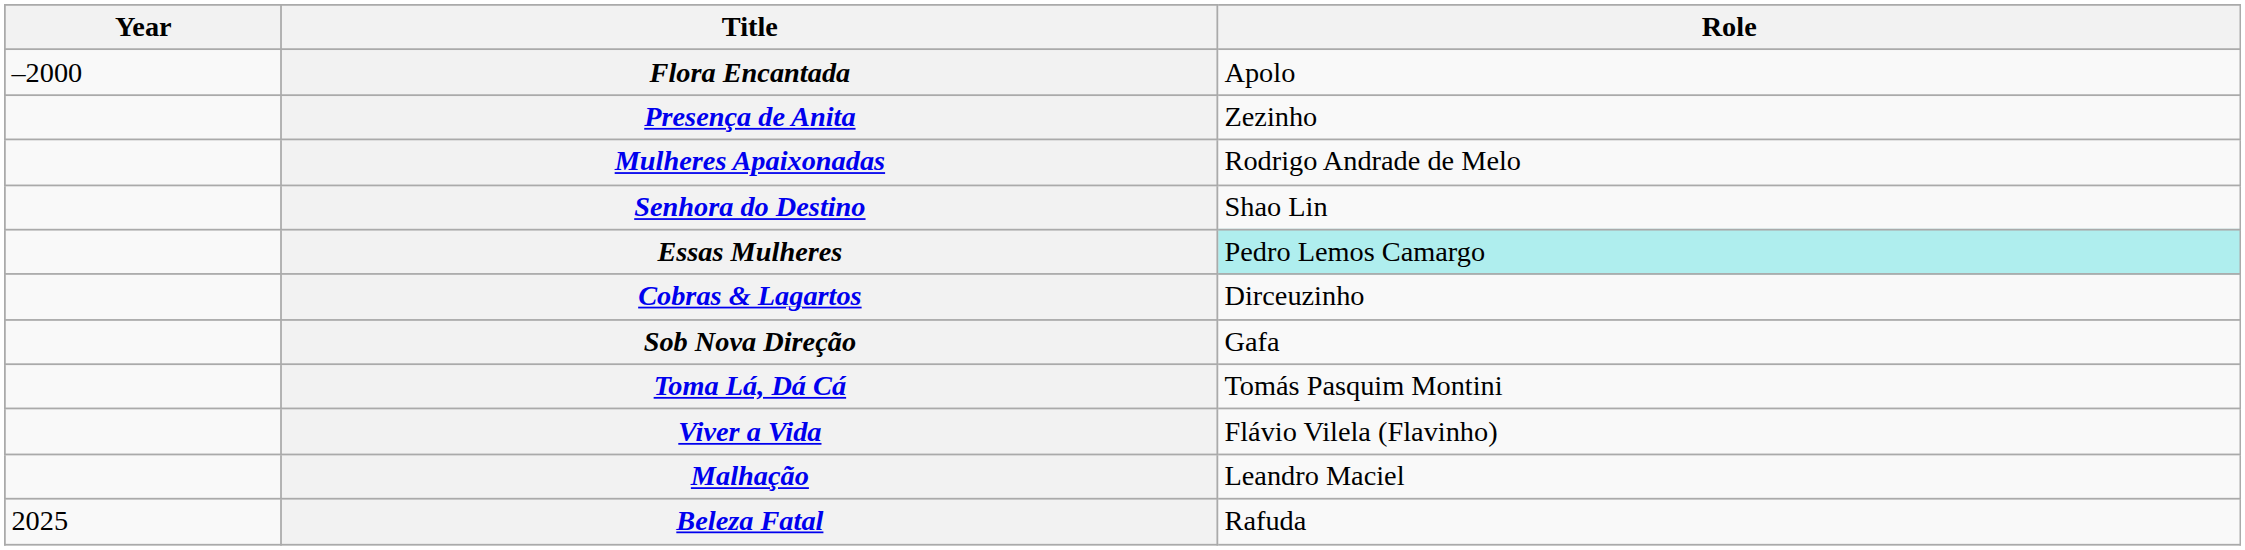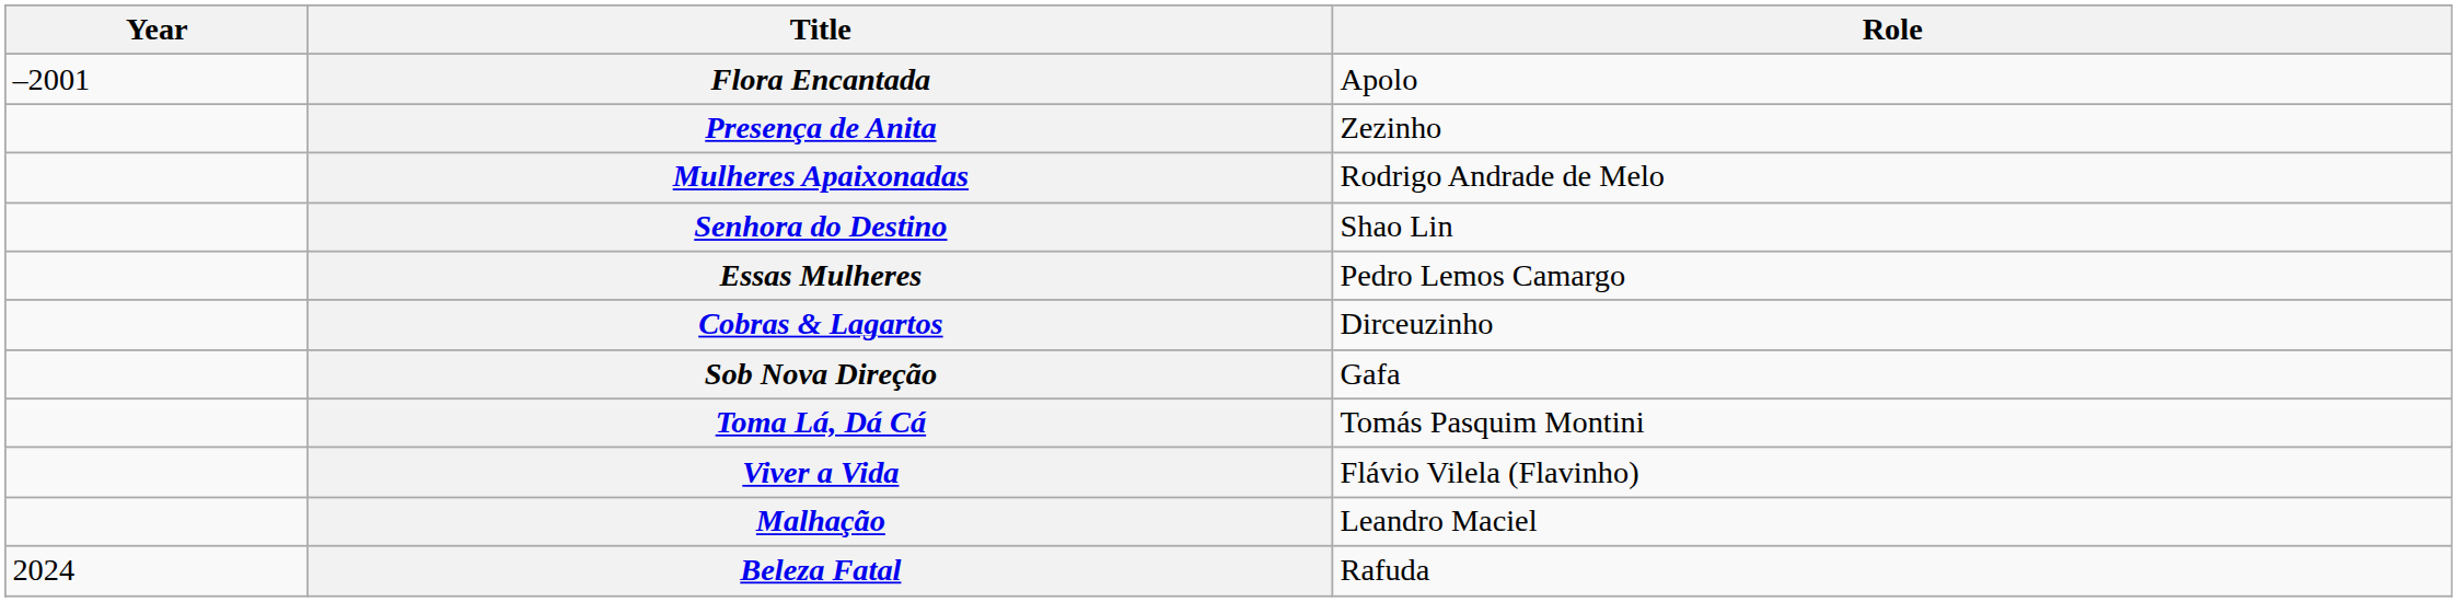Flora Encantada | Year: –2000 -> –2001
Essas Mulheres | Role: paleturquoise background -> no background
Beleza Fatal | Year: 2025 -> 2024
